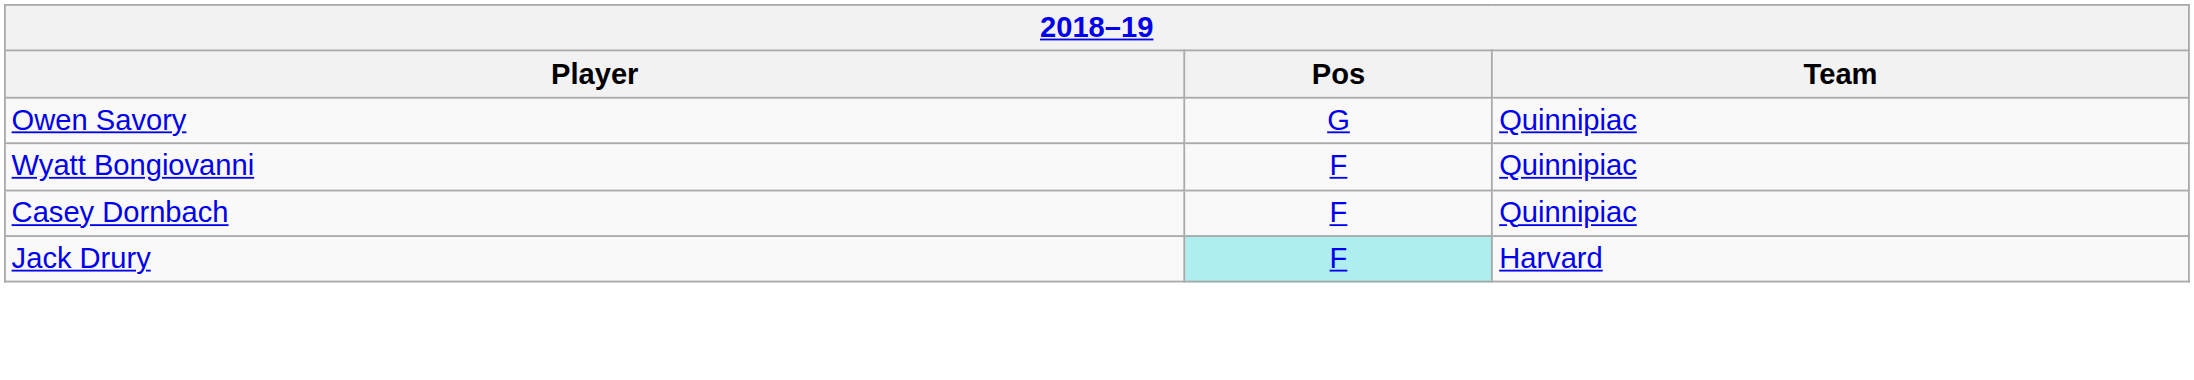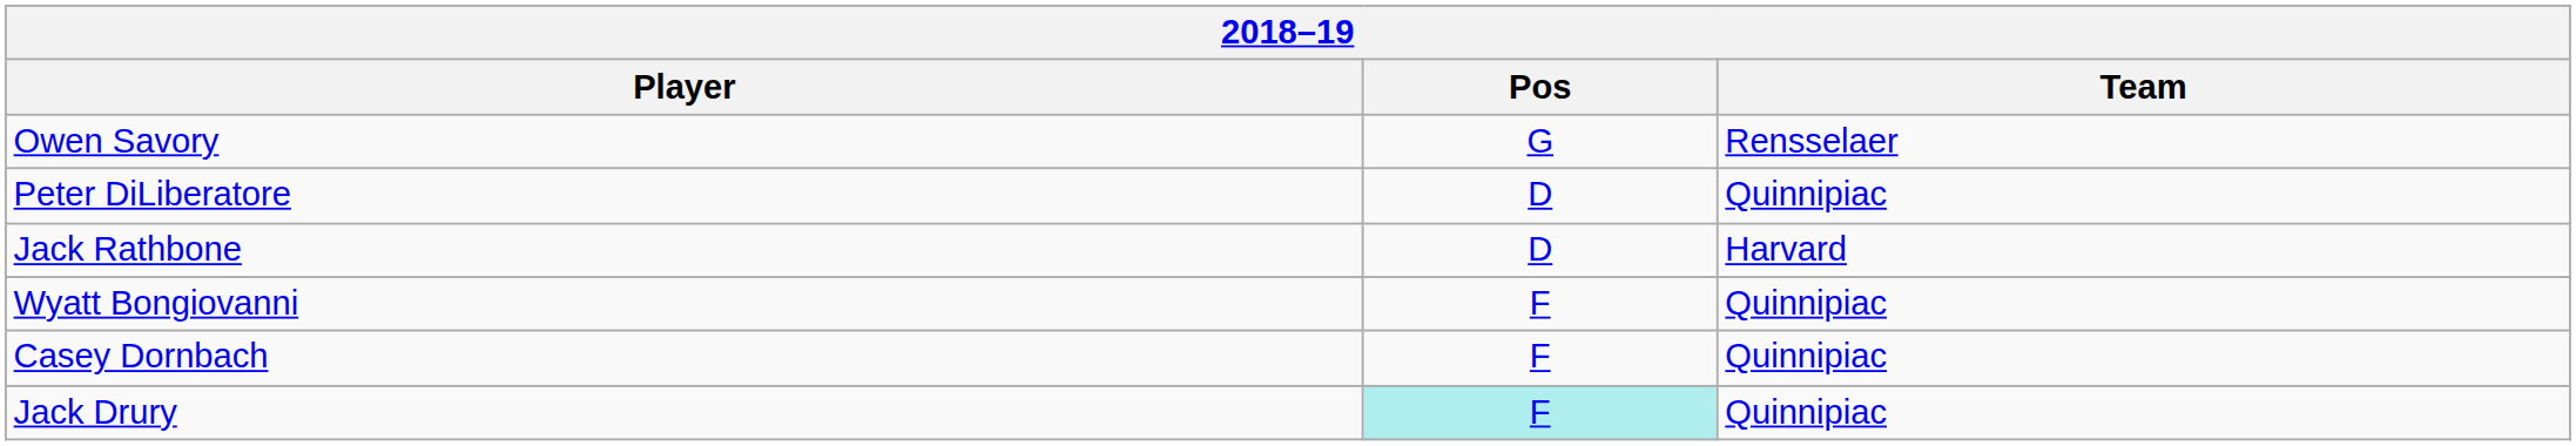Owen Savory | Team: Quinnipiac -> Rensselaer
+ row: Peter DiLiberatore | D | Quinnipiac
+ row: Jack Rathbone | D | Harvard
Jack Drury | Team: Harvard -> Quinnipiac
